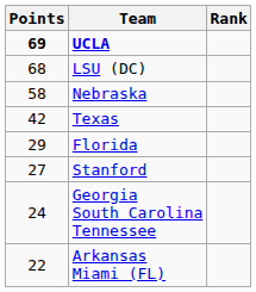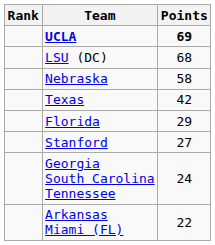columns swapped: Rank <-> Points
